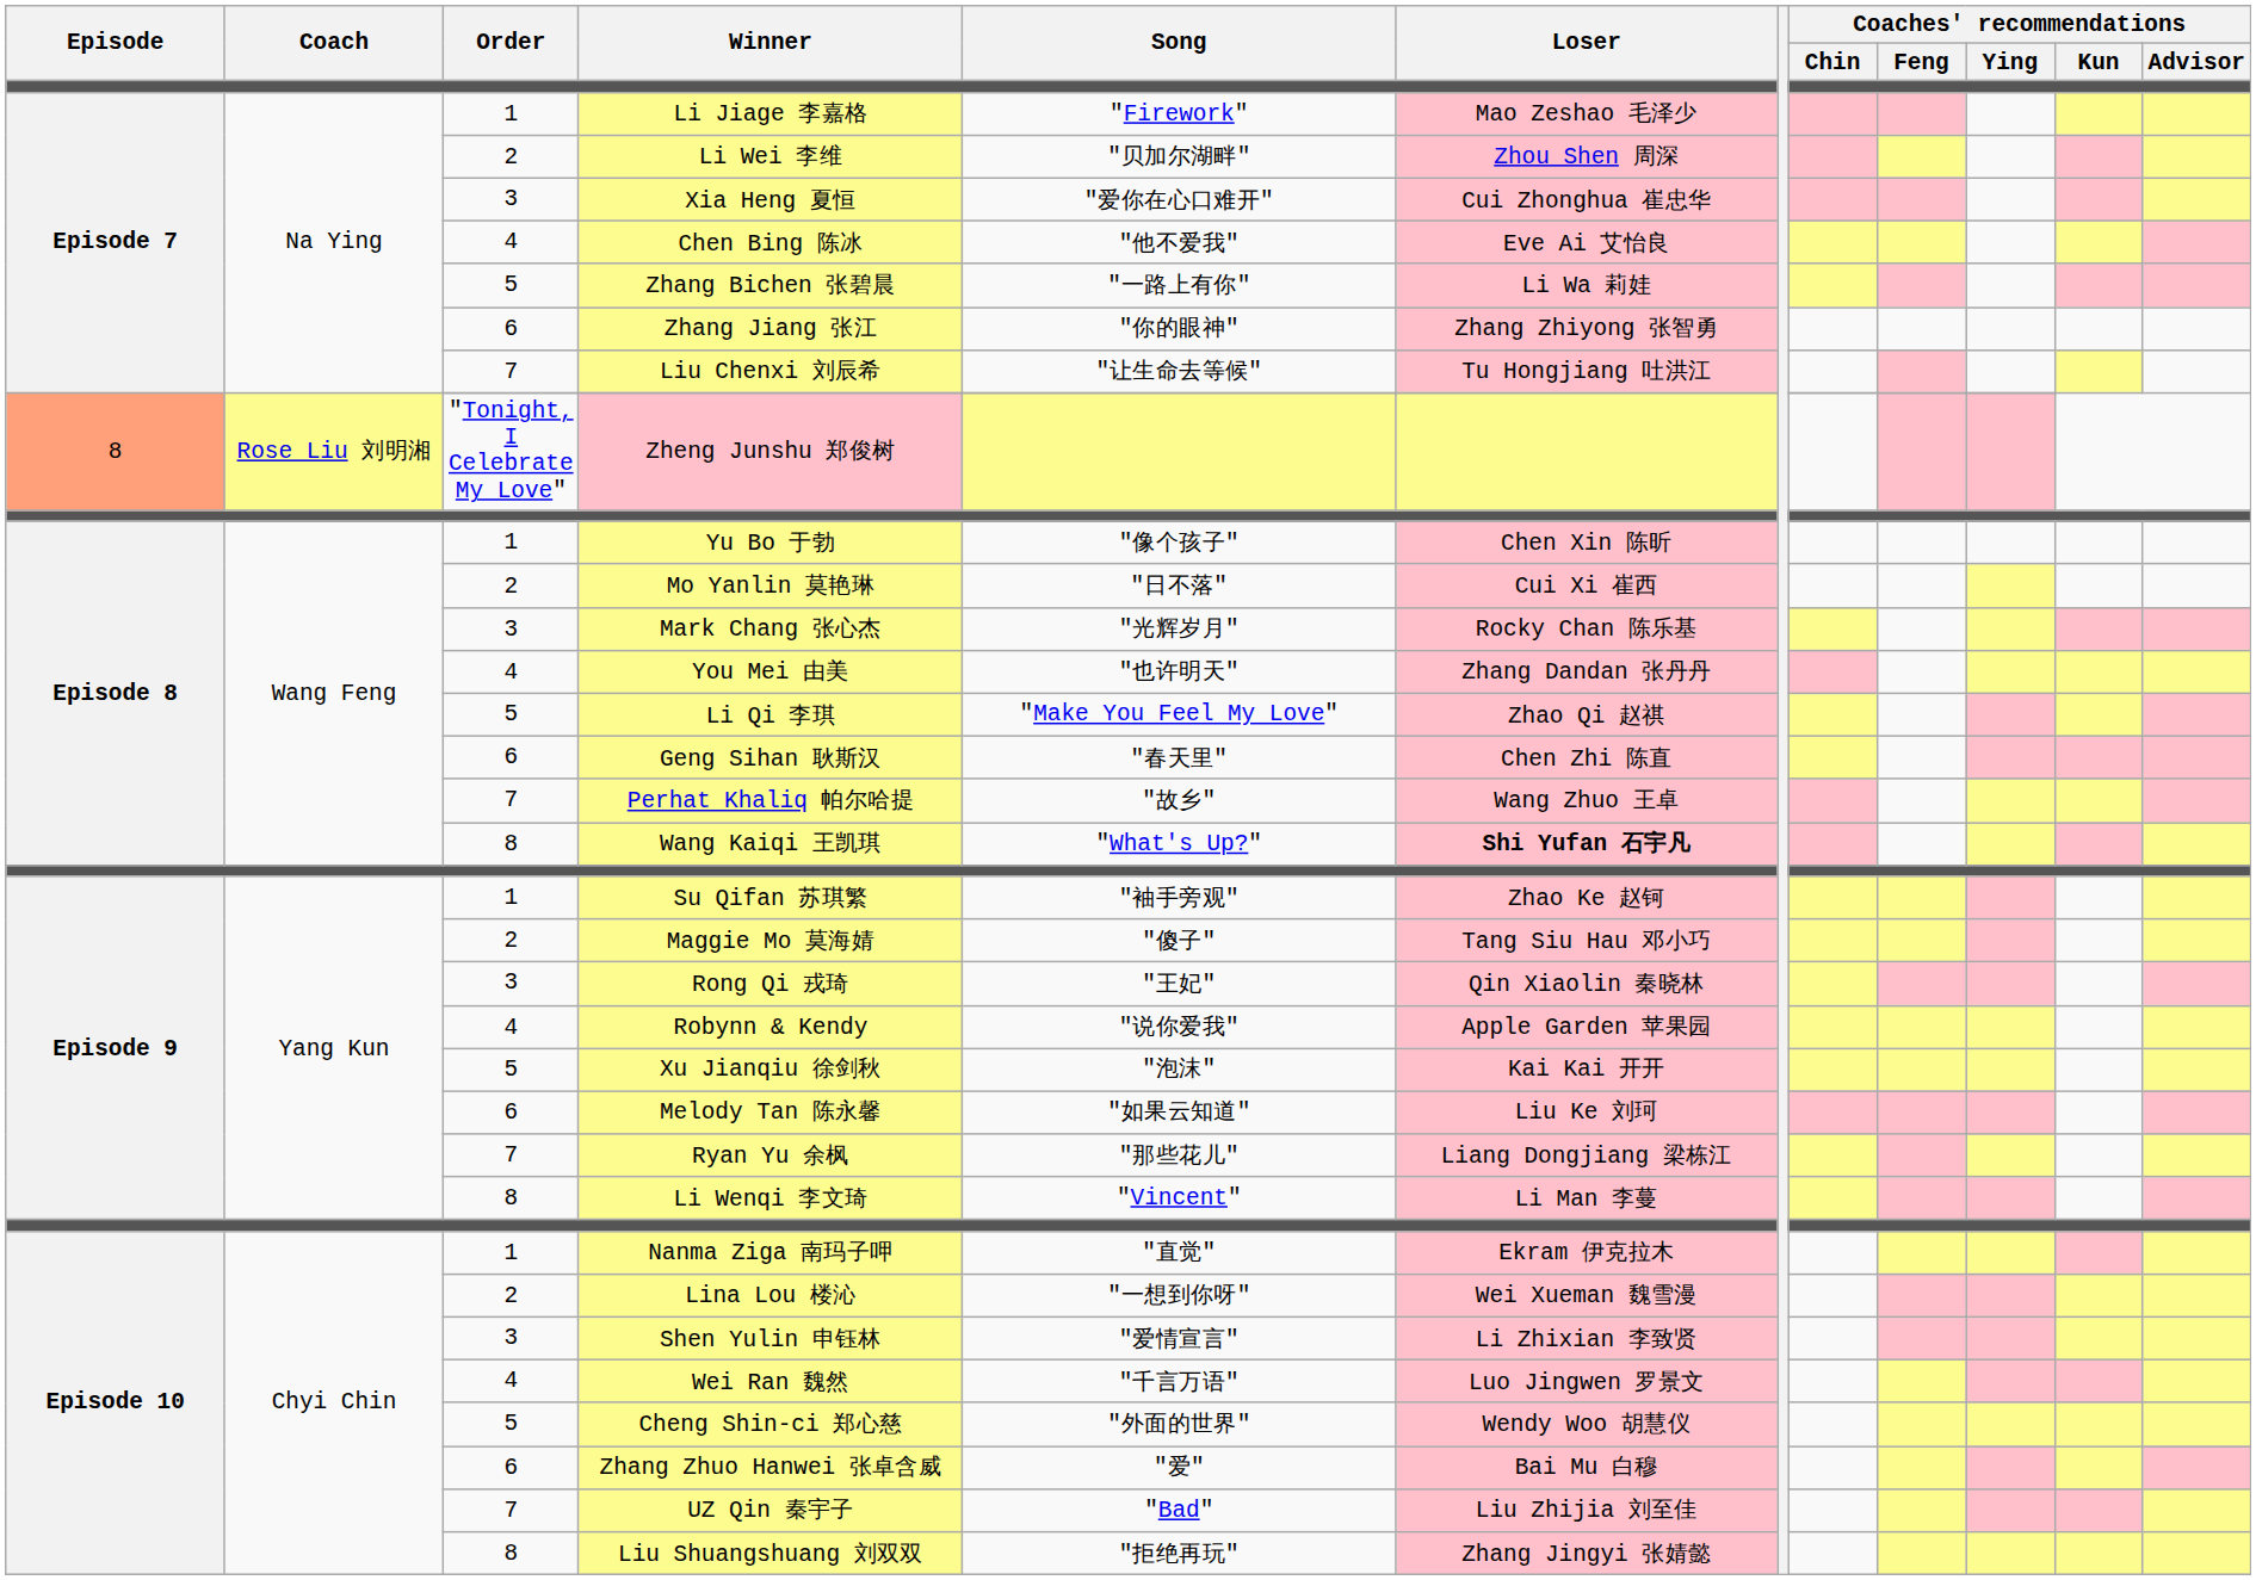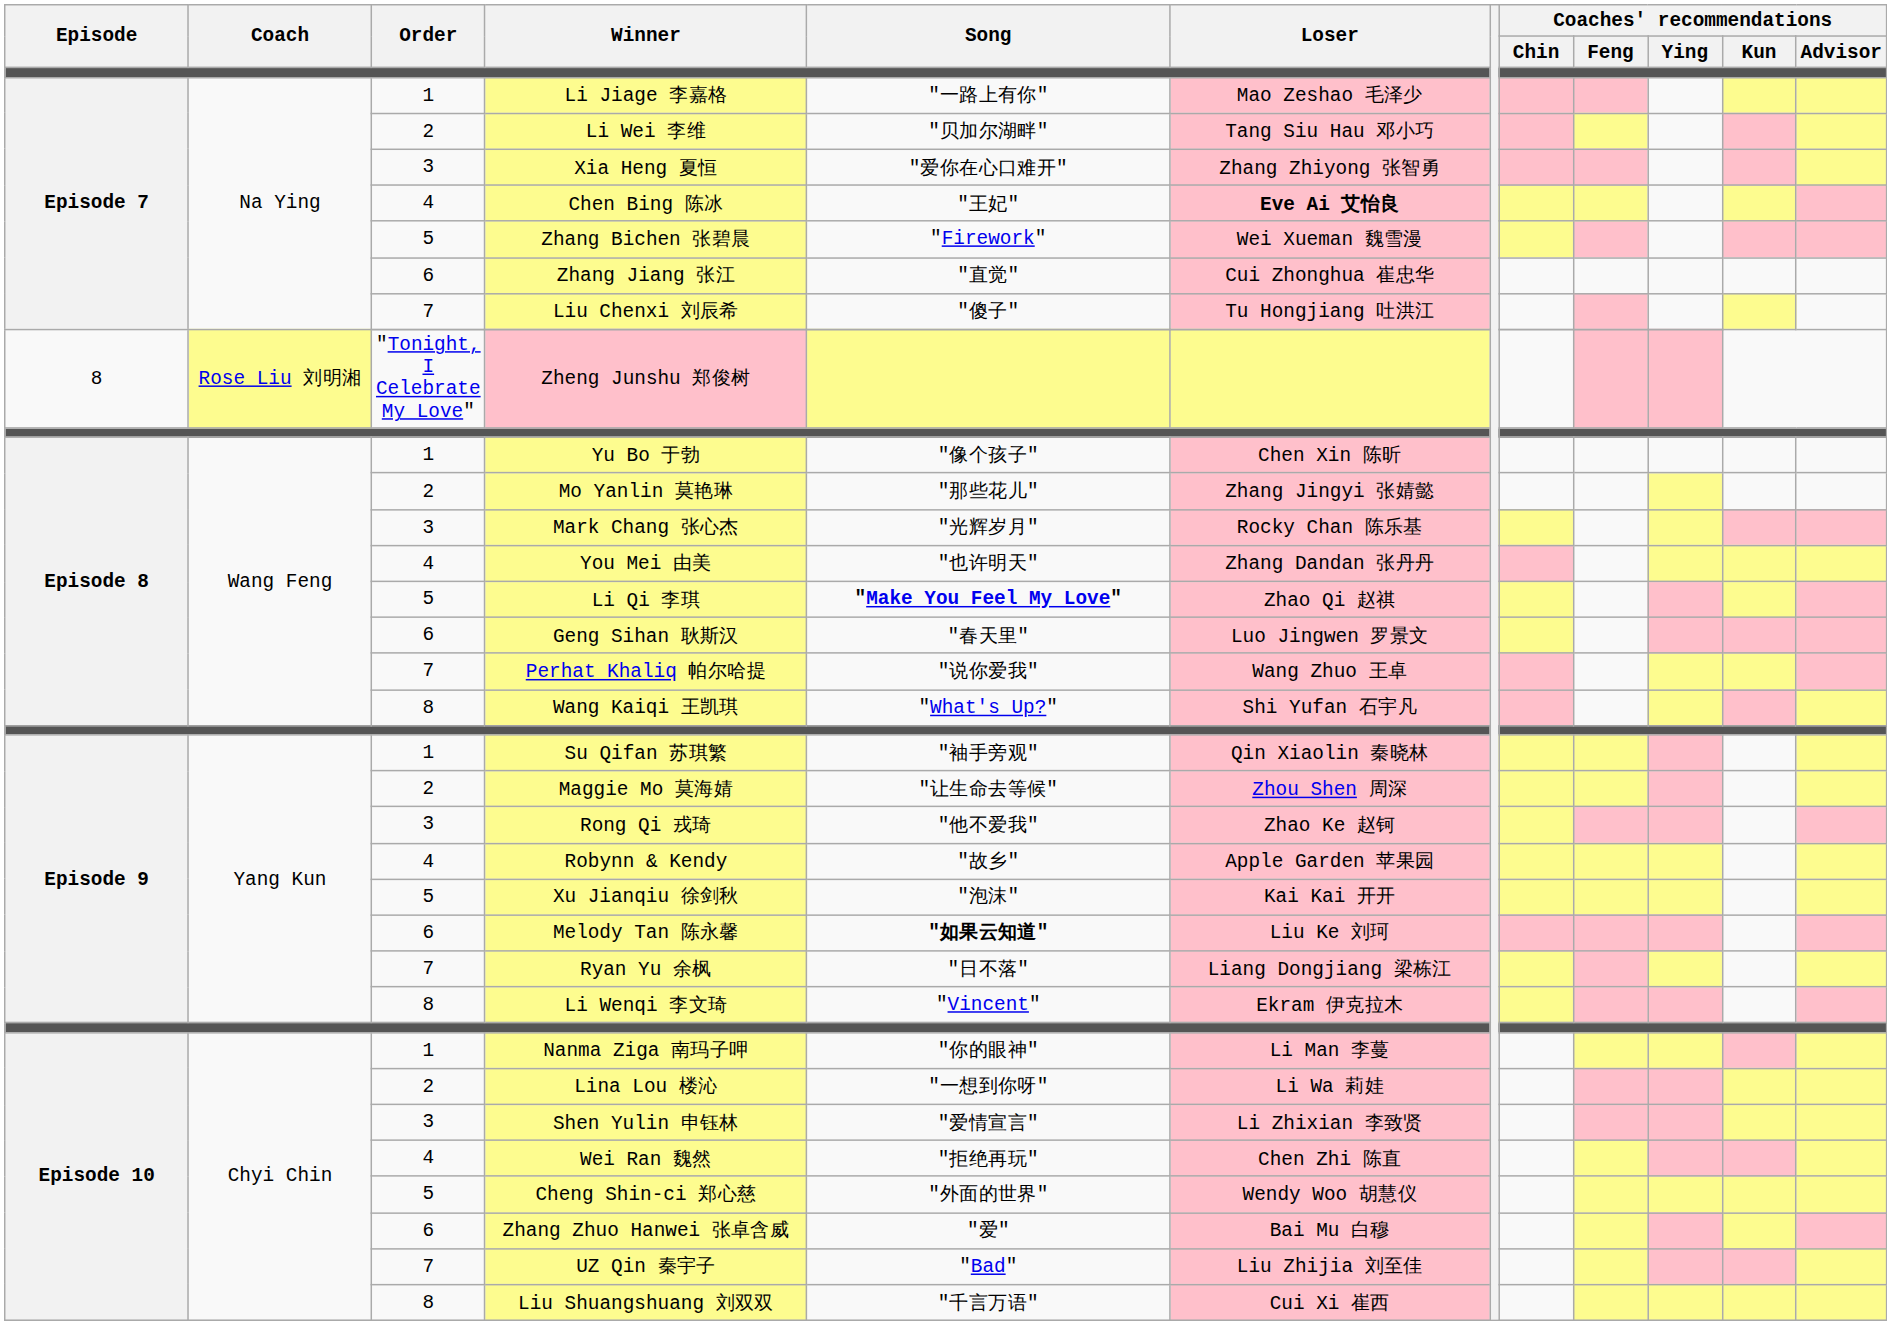Li Jiage 李嘉格 | Song: "Firework" -> "一路上有你"
Li Wei 李维 | Loser: Zhou Shen 周深 -> Tang Siu Hau 邓小巧
Xia Heng 夏恒 | Loser: Cui Zhonghua 崔忠华 -> Zhang Zhiyong 张智勇
Chen Bing 陈冰 | Song: "他不爱我" -> "王妃"
Chen Bing 陈冰 | Loser: normal -> bold
Zhang Bichen 张碧晨 | Song: "一路上有你" -> "Firework"
Zhang Bichen 张碧晨 | Loser: Li Wa 莉娃 -> Wei Xueman 魏雪漫
Zhang Jiang 张江 | Song: "你的眼神" -> "直觉"
Zhang Jiang 张江 | Loser: Zhang Zhiyong 张智勇 -> Cui Zhonghua 崔忠华
Liu Chenxi 刘辰希 | Song: "让生命去等候" -> "傻子"
Zheng Junshu 郑俊树 | Episode: lightsalmon background -> no background
Mo Yanlin 莫艳琳 | Song: "日不落" -> "那些花儿"
Mo Yanlin 莫艳琳 | Loser: Cui Xi 崔西 -> Zhang Jingyi 张婧懿
Li Qi 李琪 | Song: normal -> bold
Geng Sihan 耿斯汉 | Loser: Chen Zhi 陈直 -> Luo Jingwen 罗景文
Perhat Khaliq 帕尔哈提 | Song: "故乡" -> "说你爱我"
Wang Kaiqi 王凯琪 | Loser: bold -> normal
Su Qifan 苏琪繁 | Loser: Zhao Ke 赵钶 -> Qin Xiaolin 秦晓林
Maggie Mo 莫海婧 | Song: "傻子" -> "让生命去等候"
Maggie Mo 莫海婧 | Loser: Tang Siu Hau 邓小巧 -> Zhou Shen 周深
Rong Qi 戎琦 | Song: "王妃" -> "他不爱我"
Rong Qi 戎琦 | Loser: Qin Xiaolin 秦晓林 -> Zhao Ke 赵钶
Robynn & Kendy | Song: "说你爱我" -> "故乡"
Melody Tan 陈永馨 | Song: normal -> bold
Ryan Yu 余枫 | Song: "那些花儿" -> "日不落"
Li Wenqi 李文琦 | Loser: Li Man 李蔓 -> Ekram 伊克拉木
Nanma Ziga 南玛子呷 | Song: "直觉" -> "你的眼神"
Nanma Ziga 南玛子呷 | Loser: Ekram 伊克拉木 -> Li Man 李蔓
Lina Lou 楼沁 | Loser: Wei Xueman 魏雪漫 -> Li Wa 莉娃
Wei Ran 魏然 | Song: "千言万语" -> "拒绝再玩"
Wei Ran 魏然 | Loser: Luo Jingwen 罗景文 -> Chen Zhi 陈直
Liu Shuangshuang 刘双双 | Song: "拒绝再玩" -> "千言万语"
Liu Shuangshuang 刘双双 | Loser: Zhang Jingyi 张婧懿 -> Cui Xi 崔西
